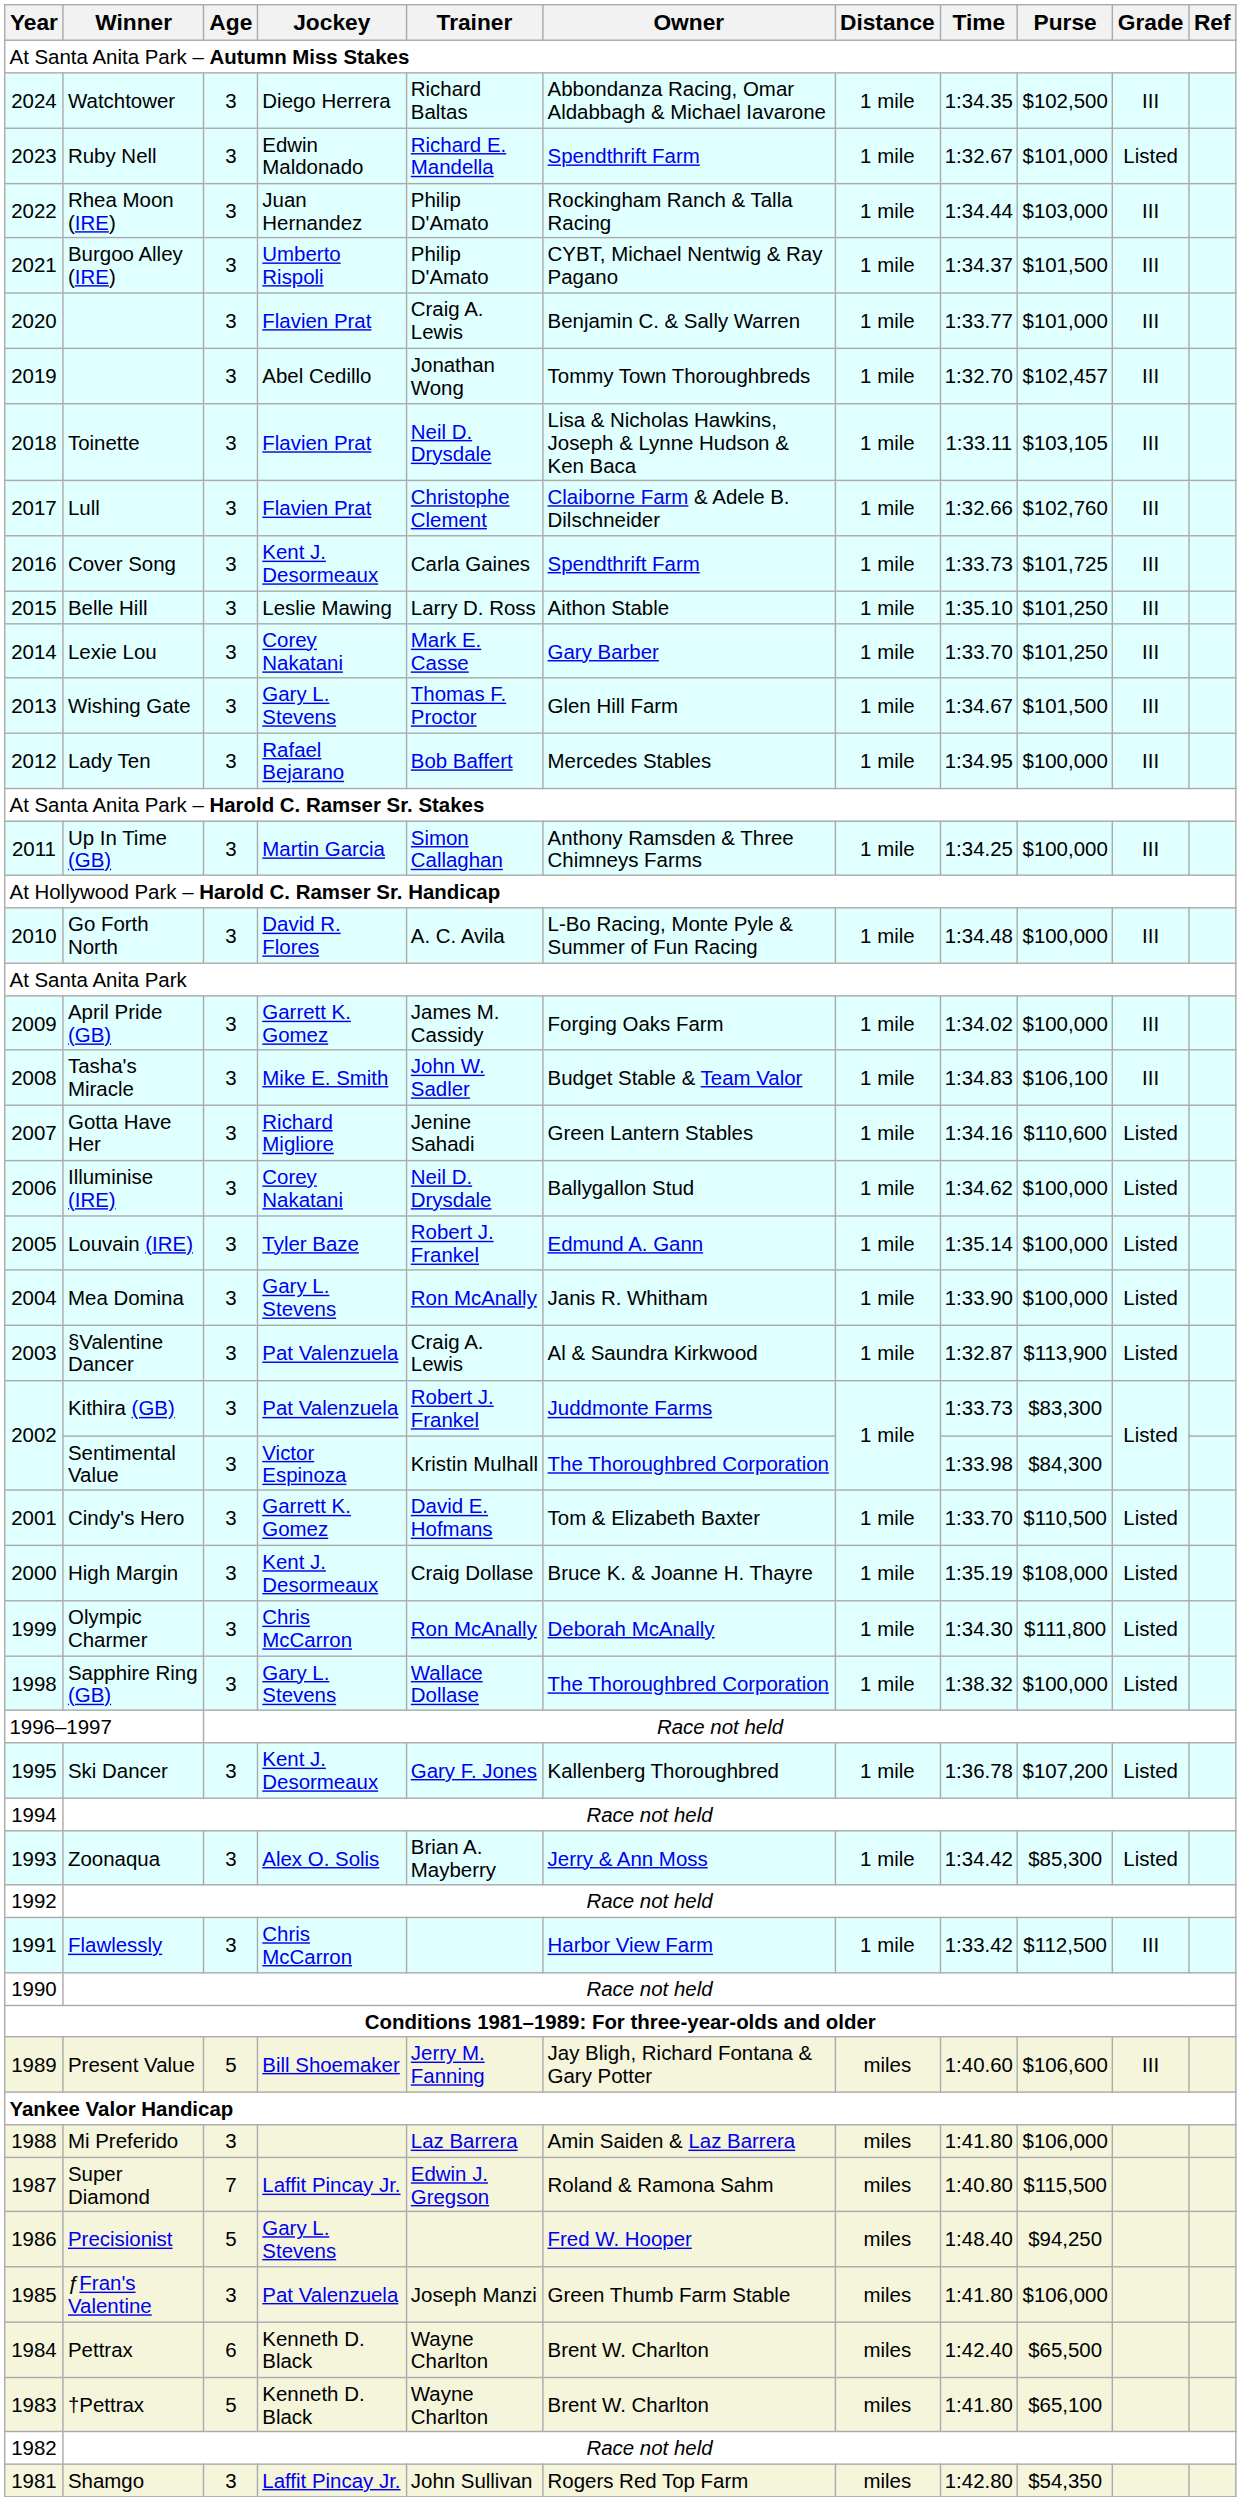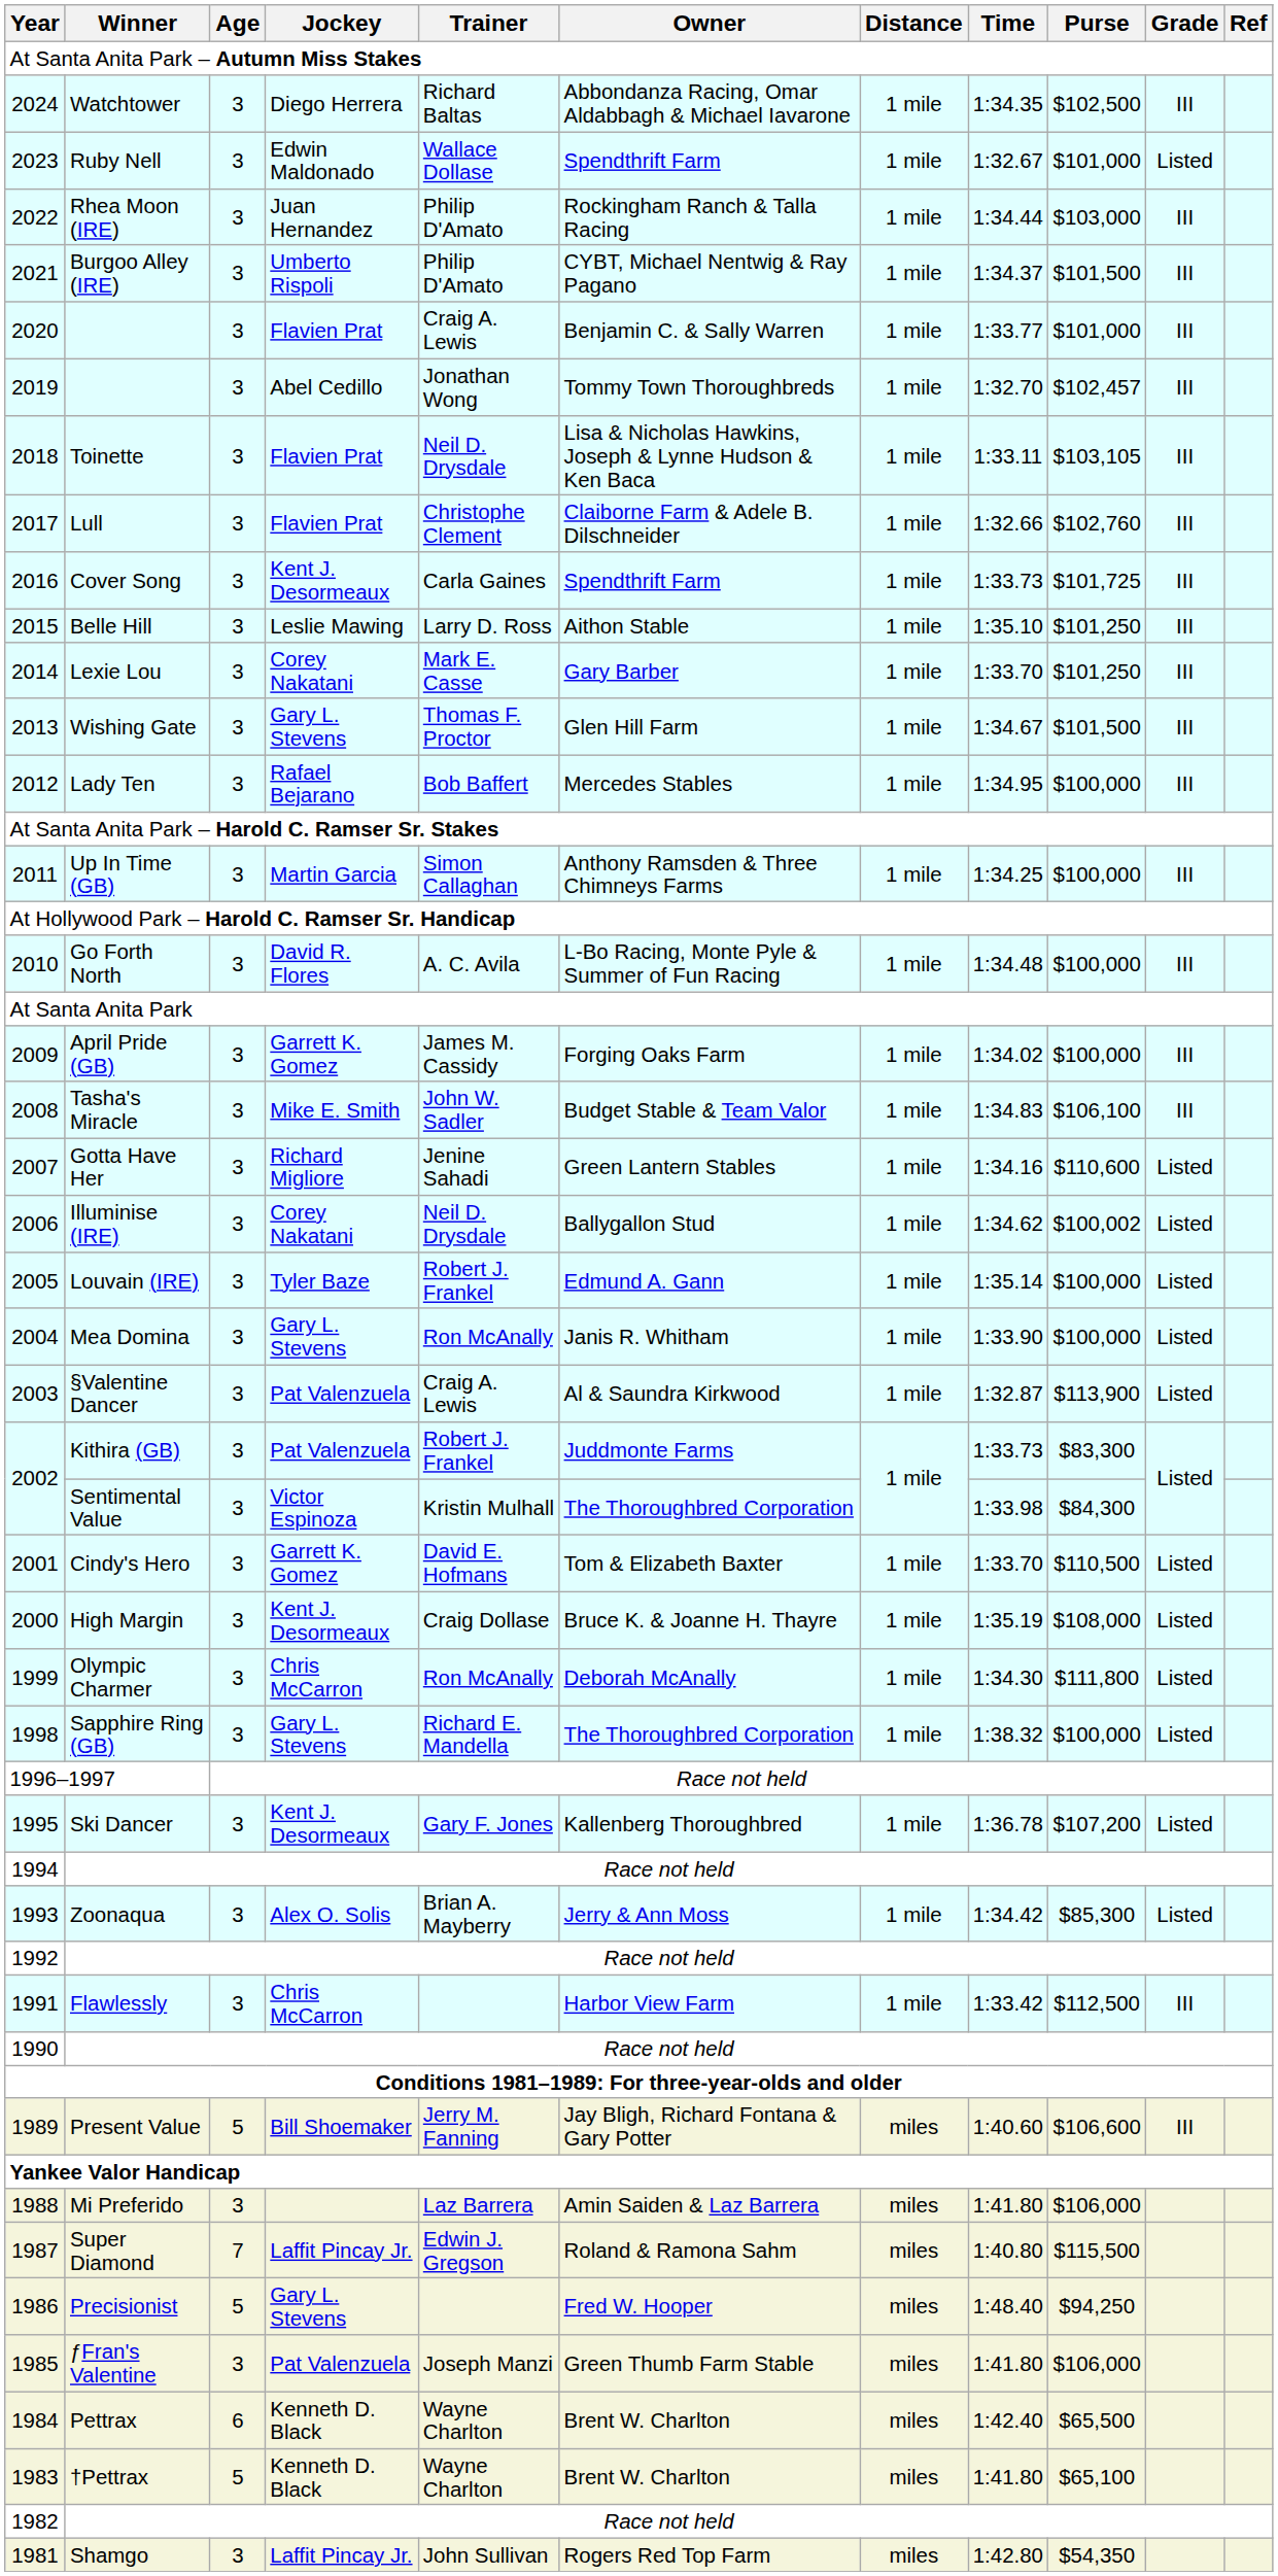Ruby Nell | Trainer: Richard E. Mandella -> Wallace Dollase
Illuminise (IRE) | Purse: $100,000 -> $100,002
Sapphire Ring (GB) | Trainer: Wallace Dollase -> Richard E. Mandella
